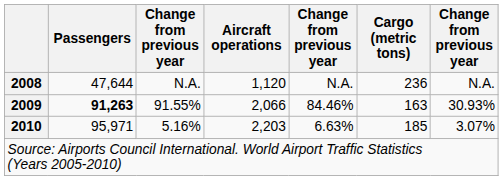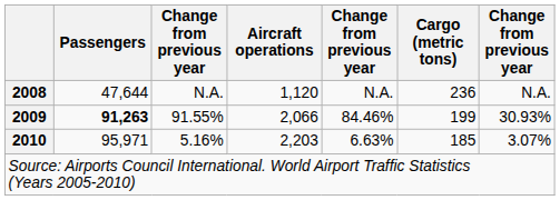91.55% | Cargo (metric tons): 163 -> 199
